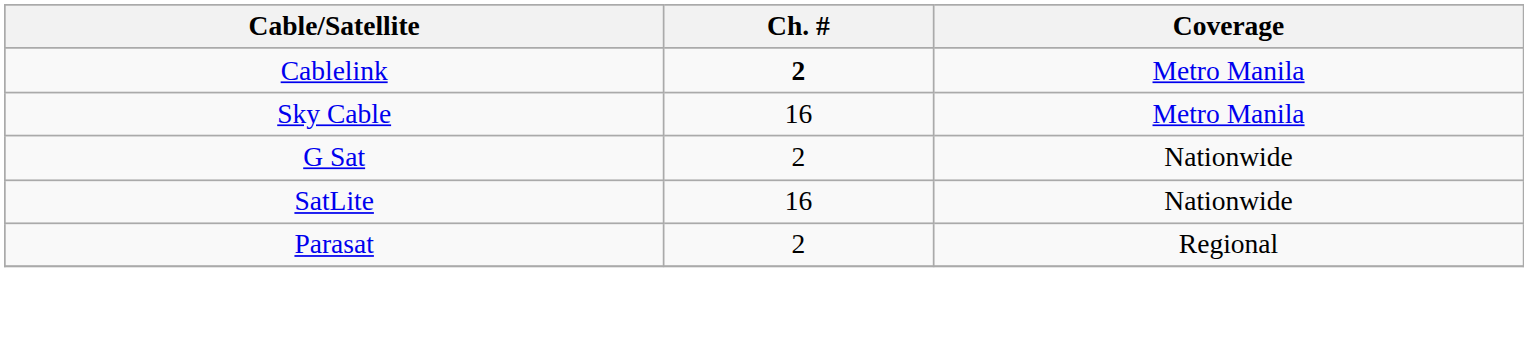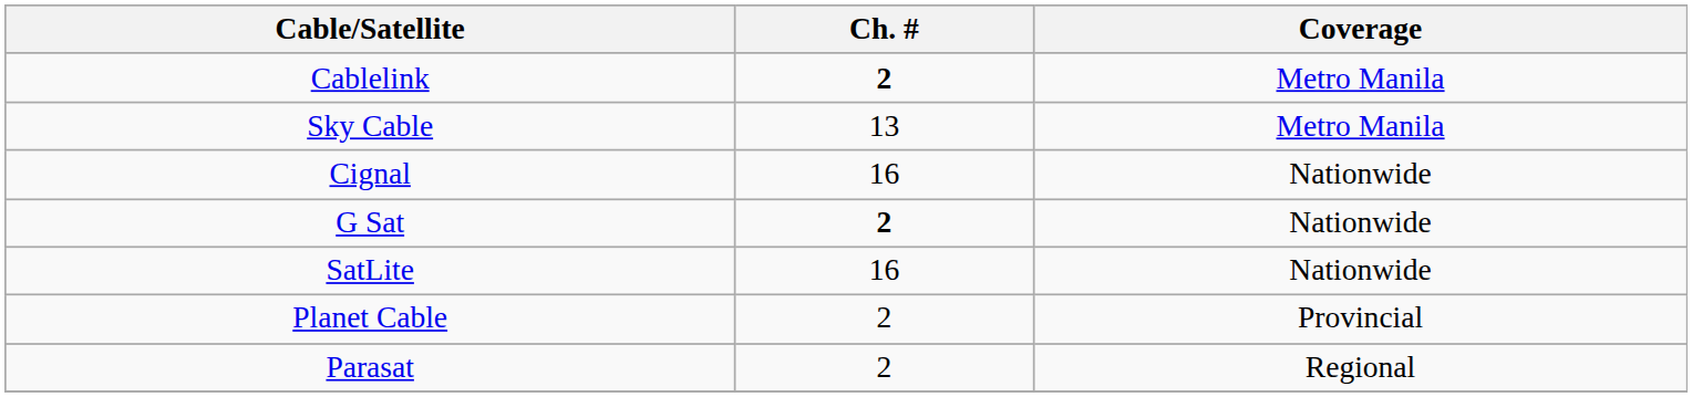Sky Cable | Ch. #: 16 -> 13
+ row: Cignal | 16 | Nationwide
G Sat | Ch. #: normal -> bold
+ row: Planet Cable | 2 | Provincial
